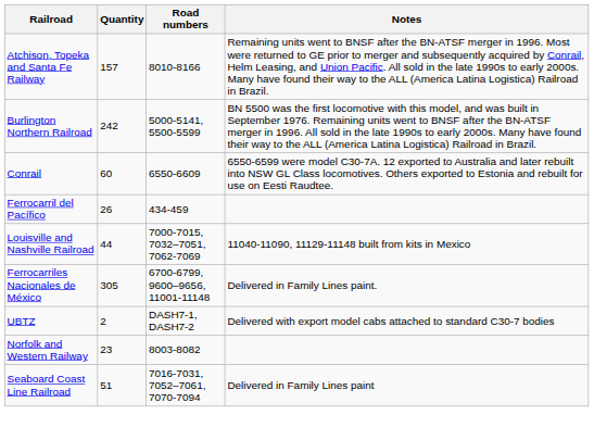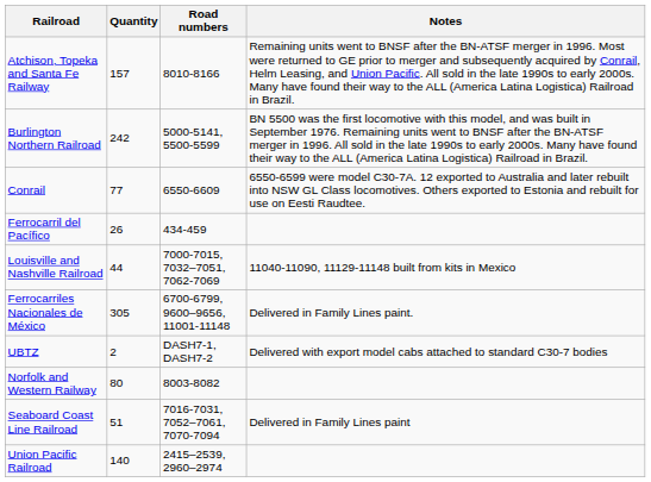Conrail | Quantity: 60 -> 77
Norfolk and Western Railway | Quantity: 23 -> 80
+ row: Union Pacific Railroad | 140 | 2415–2539, 2960–2974
